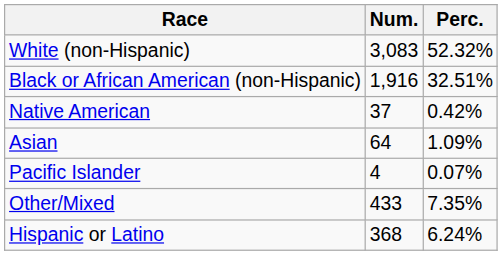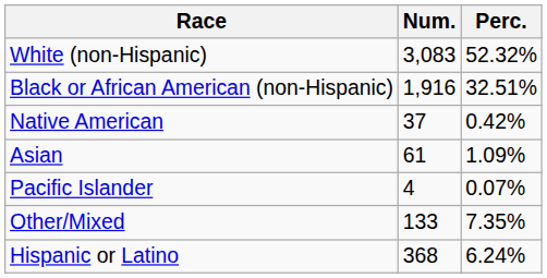Asian | Num.: 64 -> 61
Other/Mixed | Num.: 433 -> 133
